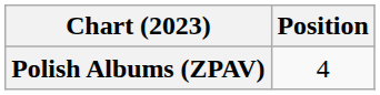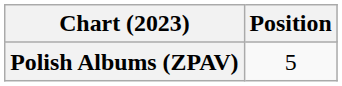Polish Albums (ZPAV) | Position: 4 -> 5
